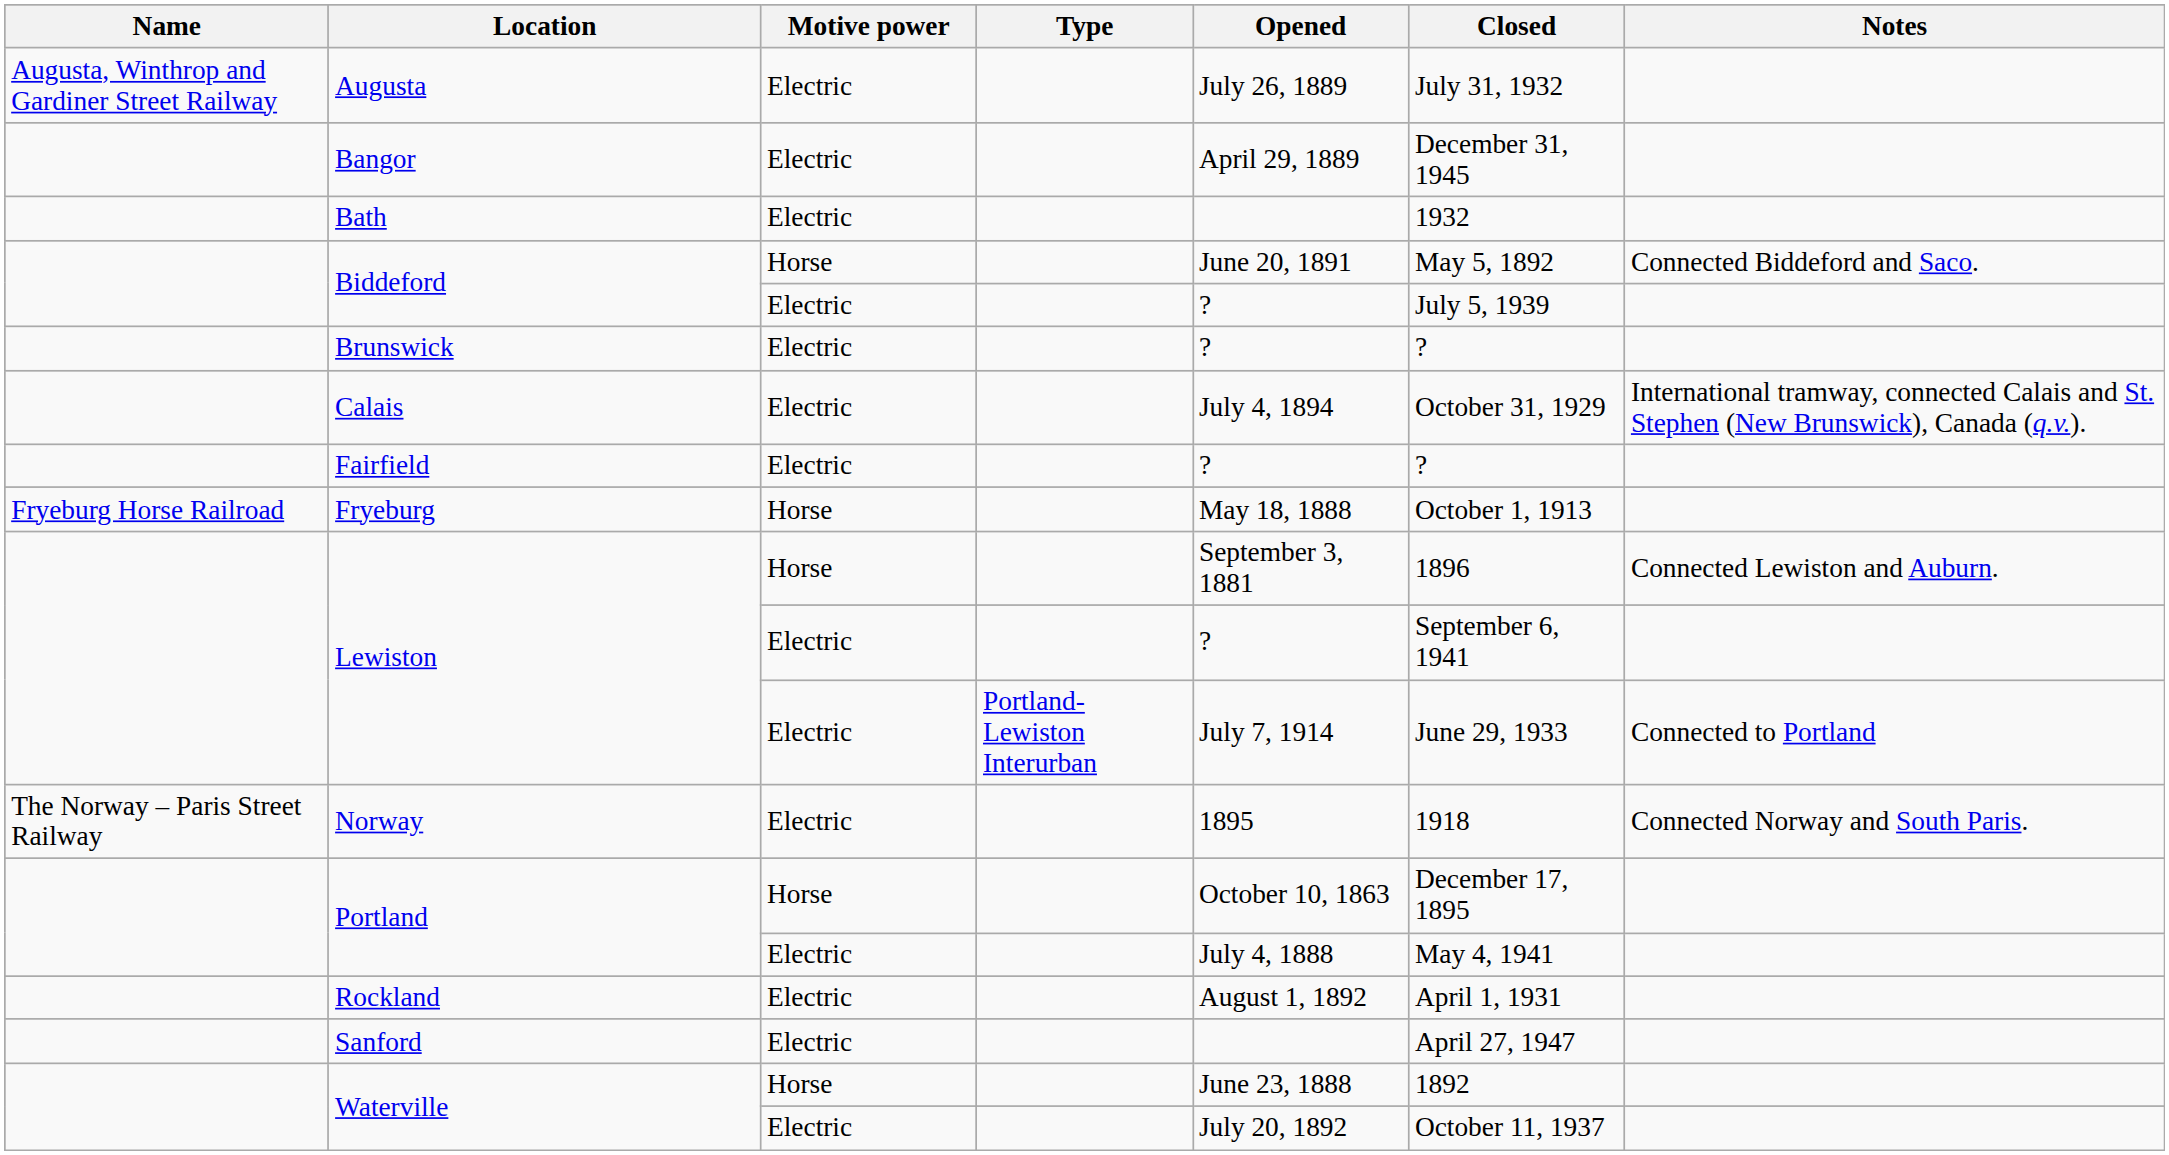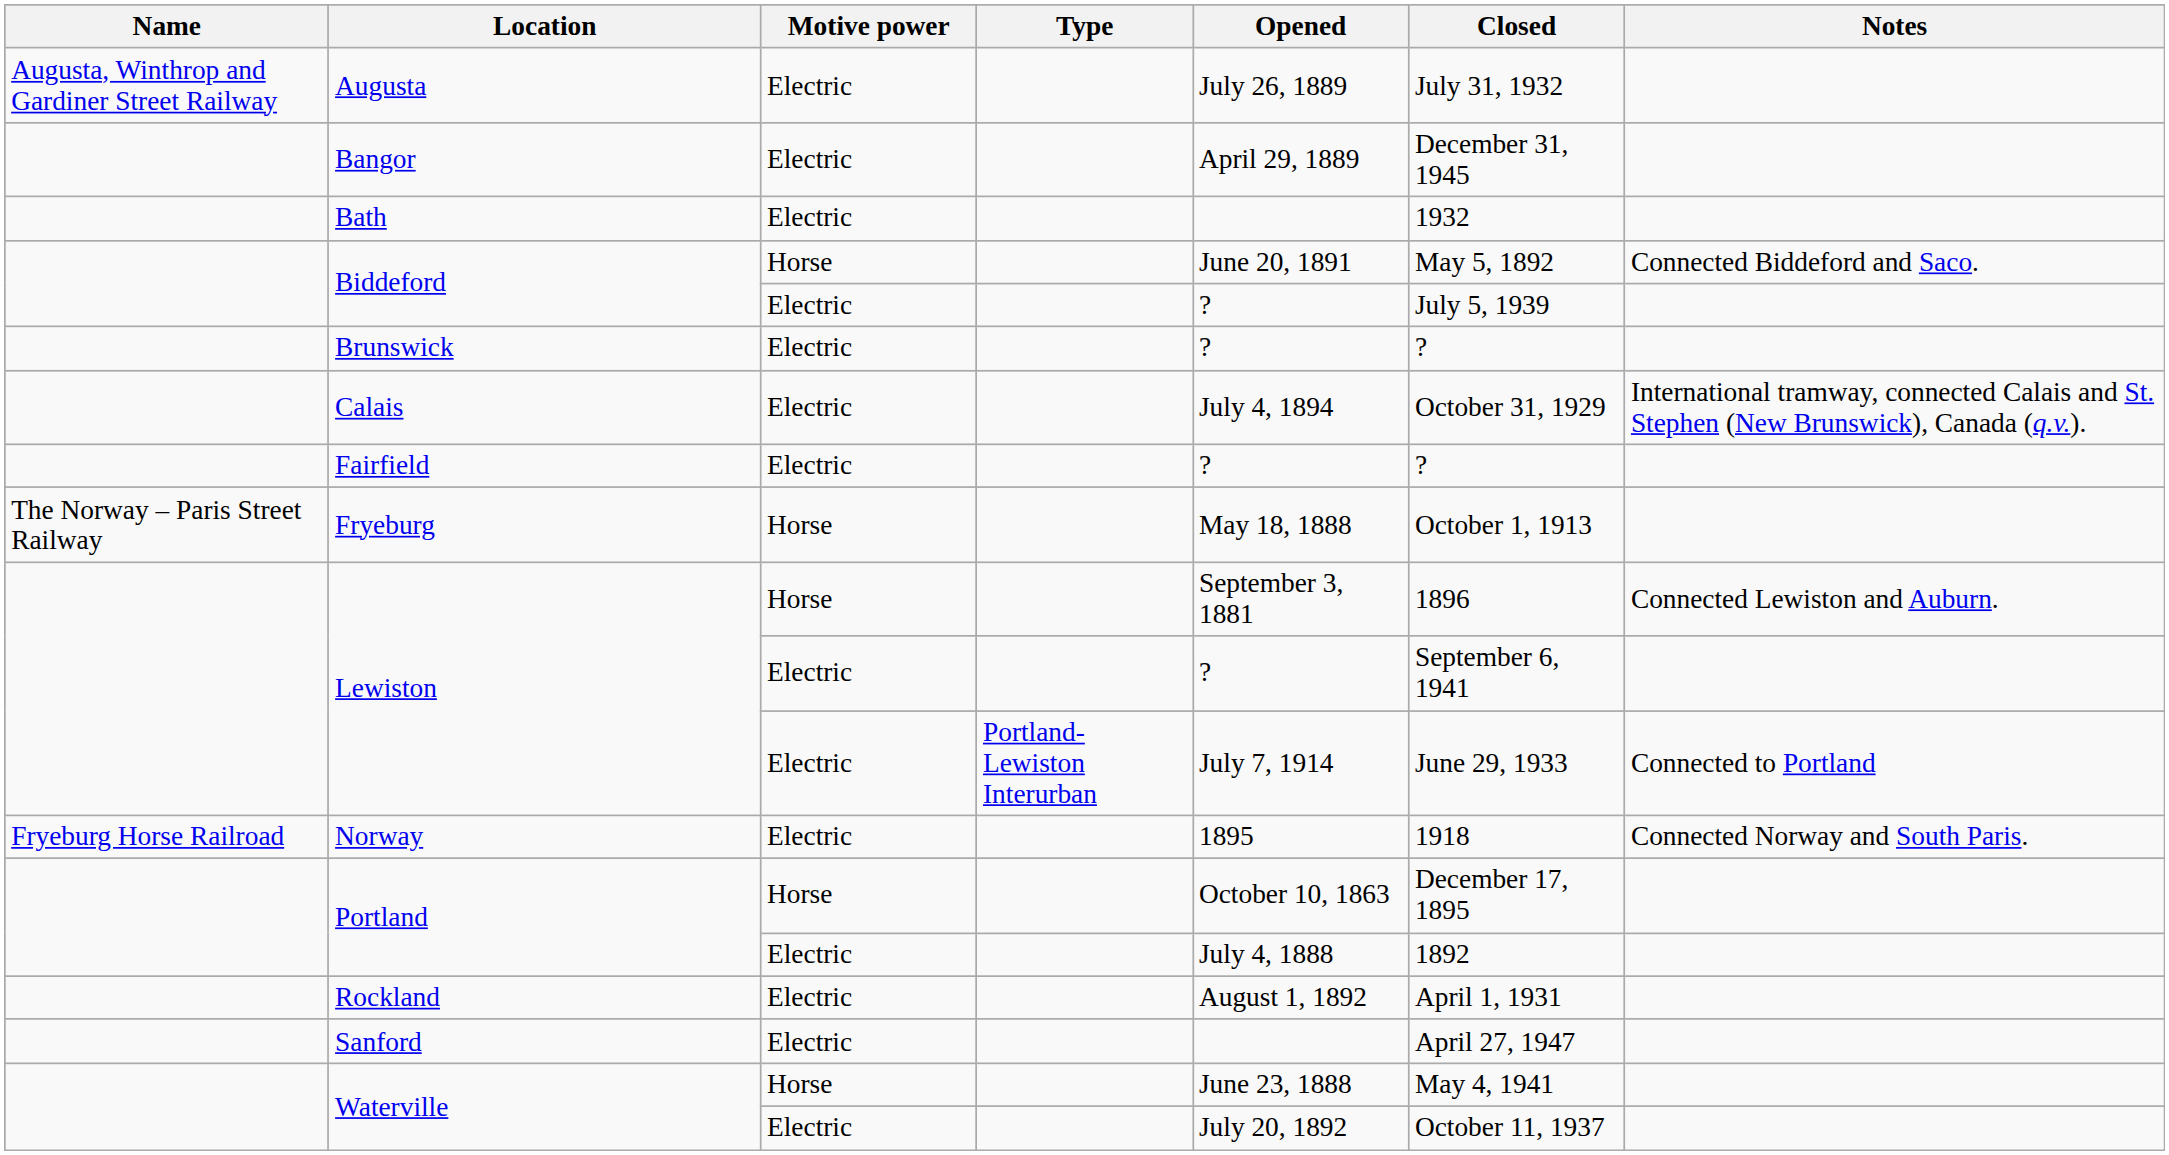Fryeburg | Name: Fryeburg Horse Railroad -> The Norway – Paris Street Railway
Norway | Name: The Norway – Paris Street Railway -> Fryeburg Horse Railroad
Portland / Electric | Closed: May 4, 1941 -> 1892
Waterville / Horse | Closed: 1892 -> May 4, 1941
